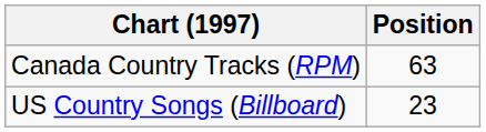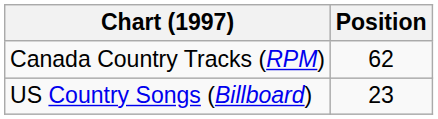Canada Country Tracks (RPM) | Position: 63 -> 62
